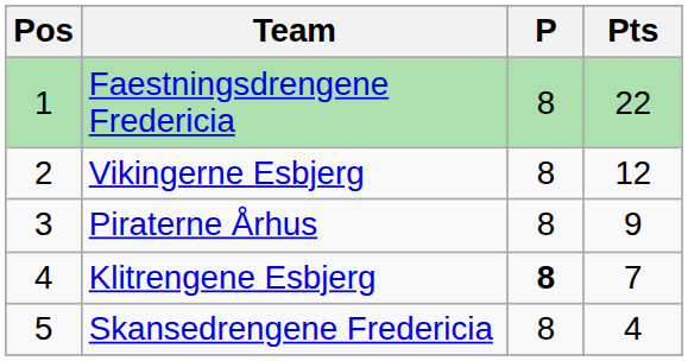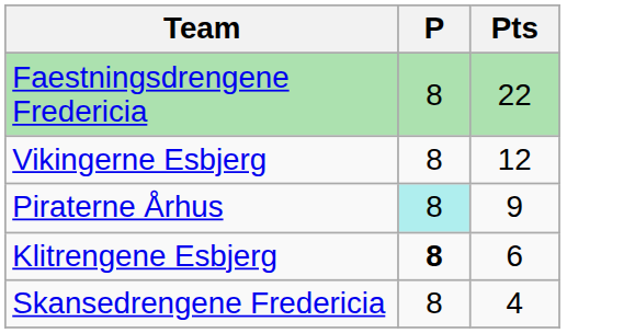- column: Pos | 1 | 2 | 3 | 4 | 5
Piraterne Århus | P: no background -> paleturquoise background
Klitrengene Esbjerg | Pts: 7 -> 6
